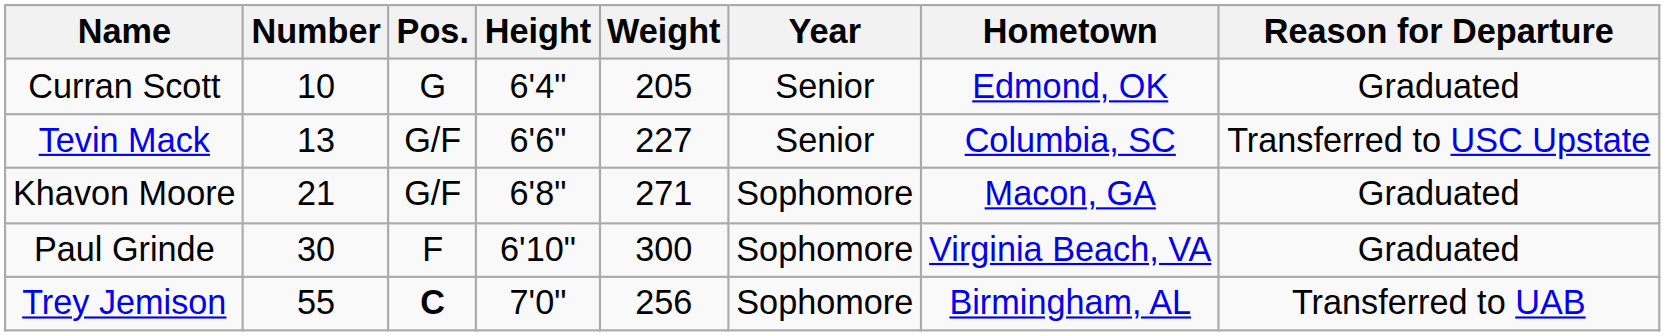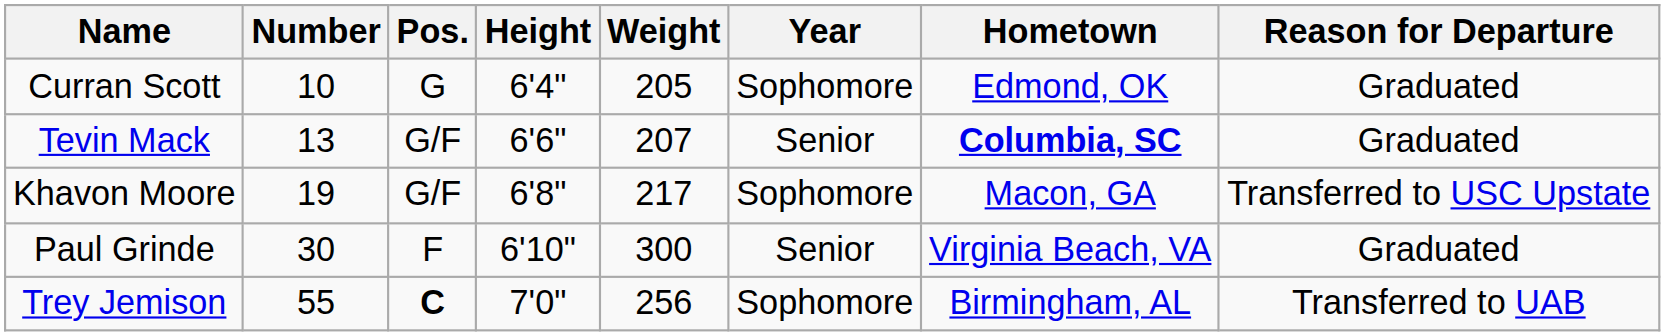Curran Scott | Year: Senior -> Sophomore
Tevin Mack | Weight: 227 -> 207
Tevin Mack | Hometown: normal -> bold
Tevin Mack | Reason for Departure: Transferred to USC Upstate -> Graduated
Khavon Moore | Number: 21 -> 19
Khavon Moore | Weight: 271 -> 217
Khavon Moore | Reason for Departure: Graduated -> Transferred to USC Upstate
Paul Grinde | Year: Sophomore -> Senior
